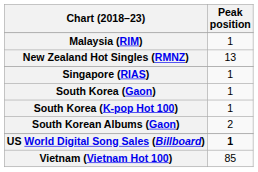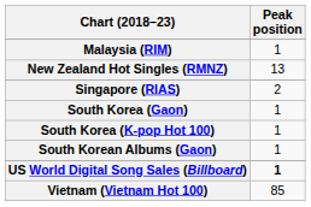Singapore (RIAS) | Peak position: 1 -> 2
South Korean Albums (Gaon) | Peak position: 2 -> 1
